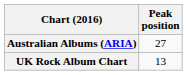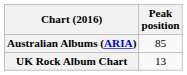Australian Albums (ARIA) | Peak position: 27 -> 85
